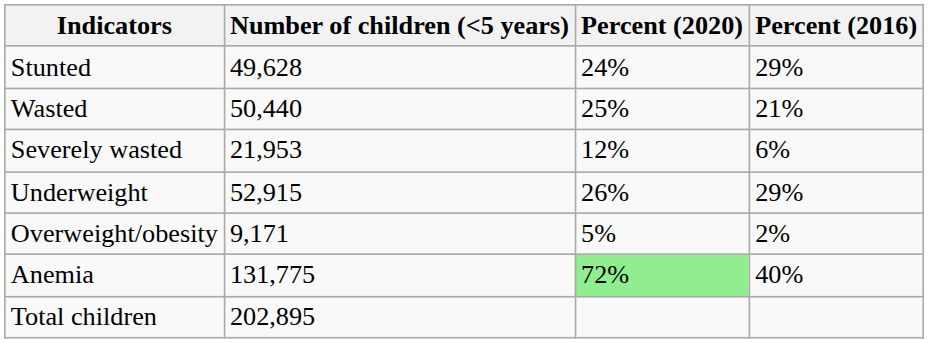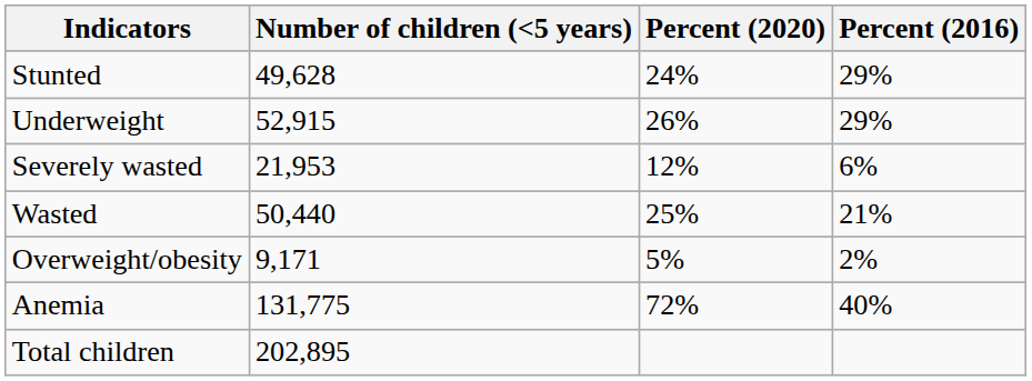rows swapped: Wasted <-> Underweight
Anemia | Percent (2020): lightgreen background -> no background
